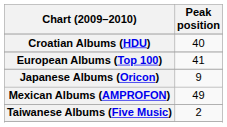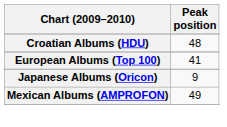Croatian Albums (HDU) | Peak position: 40 -> 48
- row: Taiwanese Albums (Five Music) | 2
